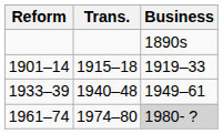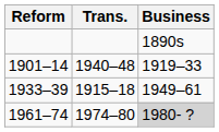1901–14 | Trans.: 1915–18 -> 1940–48
1933–39 | Trans.: 1940–48 -> 1915–18
